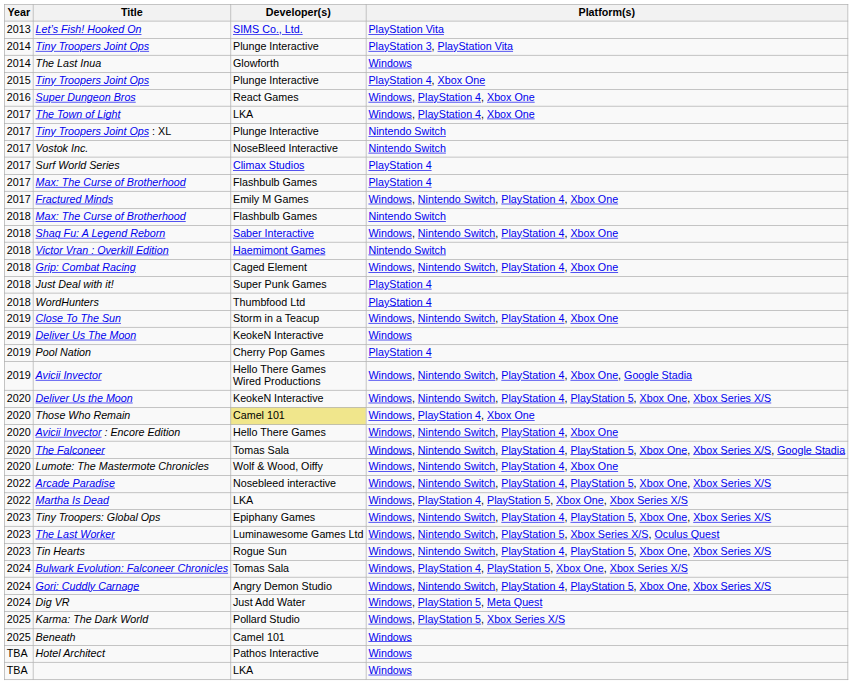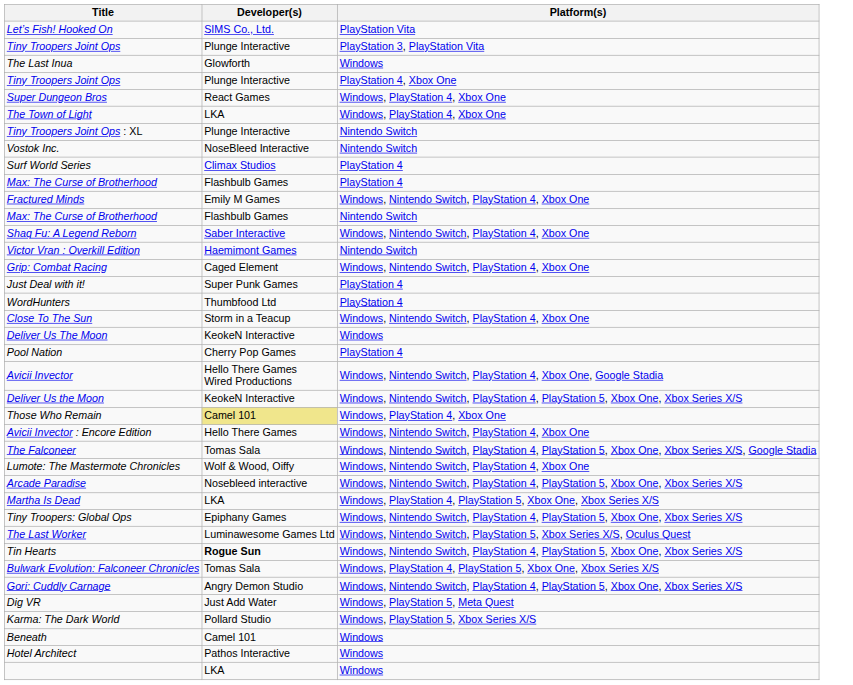- column: Year | 2013 | 2014 | 2014 | 2015 | 2016 | 2017 | 2017 | 2017 | 2017 | 2017 | 2017 | 2018 | 2018 | 2018 | 2018 | 2018 | 2018 | 2019 | 2019 | 2019 | 2019 | 2020 | 2020 | 2020 | 2020 | 2020 | 2022 | 2022 | 2023 | 2023 | 2023 | 2024 | 2024 | 2024 | 2025 | 2025 | TBA | TBA
Tin Hearts | Developer(s): normal -> bold
